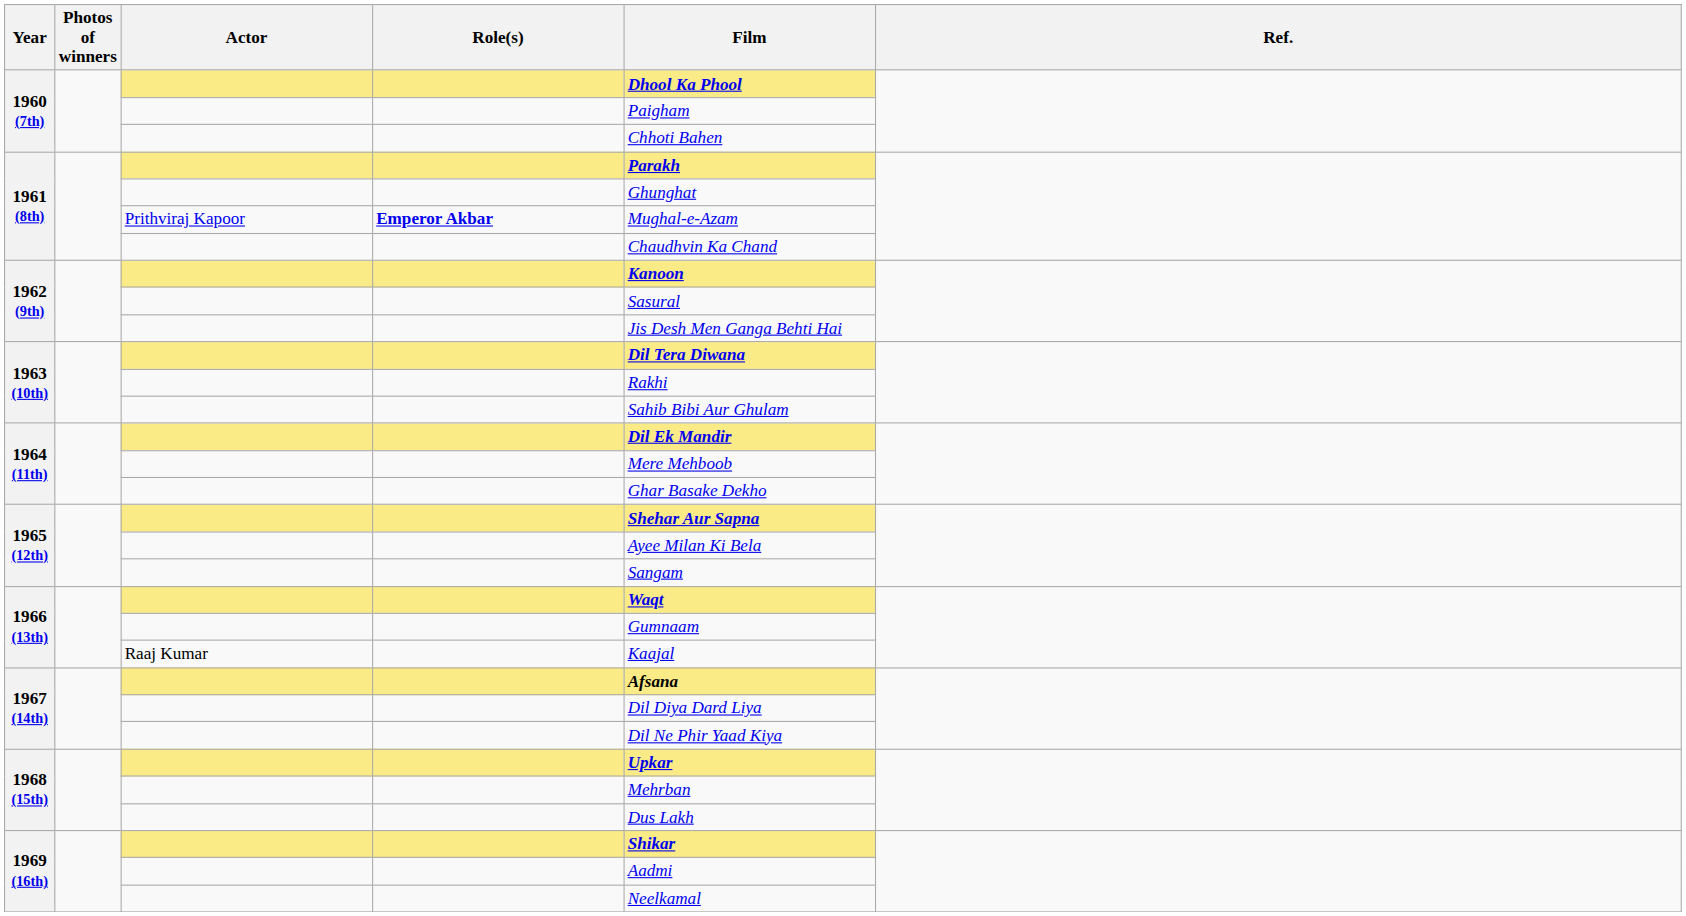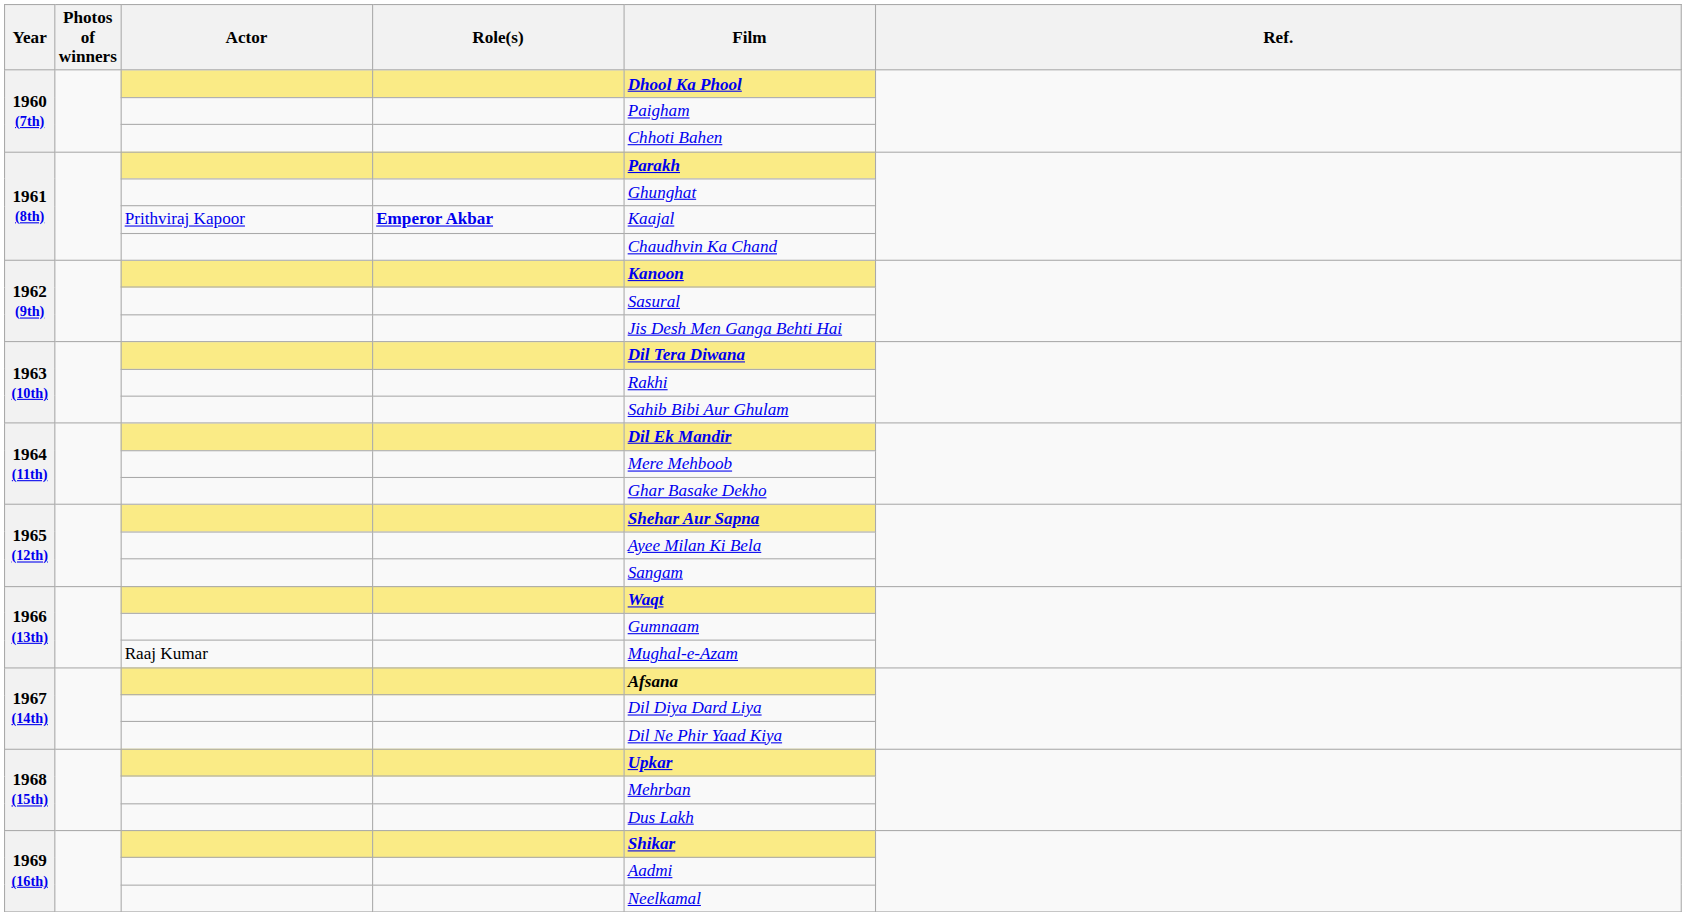1961 (8th) / Prithviraj Kapoor | Film: Mughal-e-Azam -> Kaajal
1966 (13th) / Raaj Kumar | Film: Kaajal -> Mughal-e-Azam
